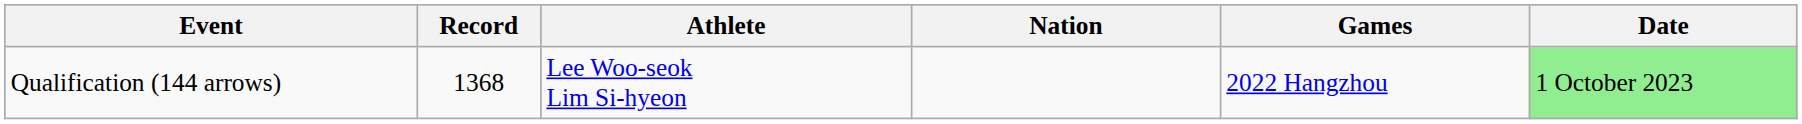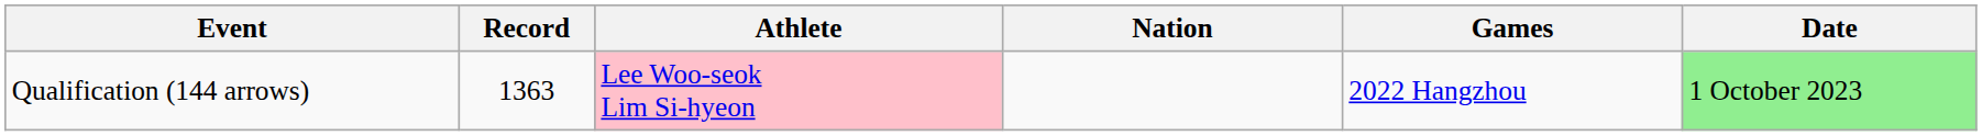Qualification (144 arrows) | Record: 1368 -> 1363
Qualification (144 arrows) | Athlete: no background -> pink background
